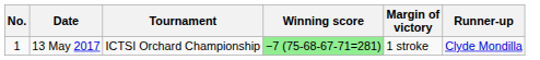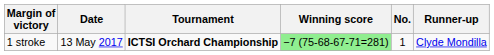columns swapped: No. <-> Margin of victory
13 May 2017 | Tournament: normal -> bold
